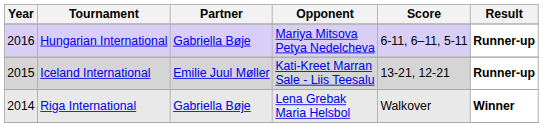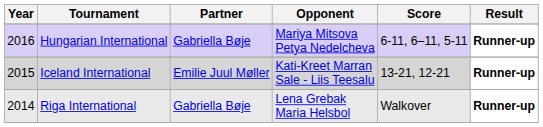Riga International | Result: Winner -> Runner-up
